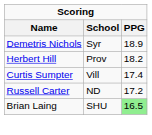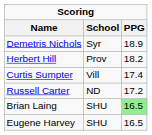+ row: Eugene Harvey | SHU | 16.5
